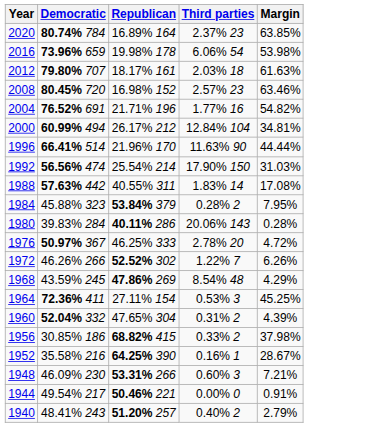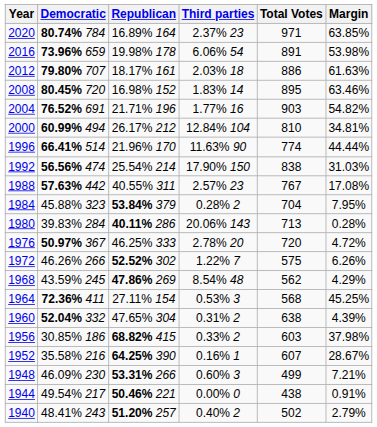+ column: Total Votes | 971 | 891 | 886 | 895 | 903 | 810 | 774 | 838 | 767 | 704 | 713 | 720 | 575 | 562 | 568 | 638 | 603 | 607 | 499 | 438 | 502
2008 | Third parties: 2.57% 23 -> 1.83% 14
1988 | Third parties: 1.83% 14 -> 2.57% 23
